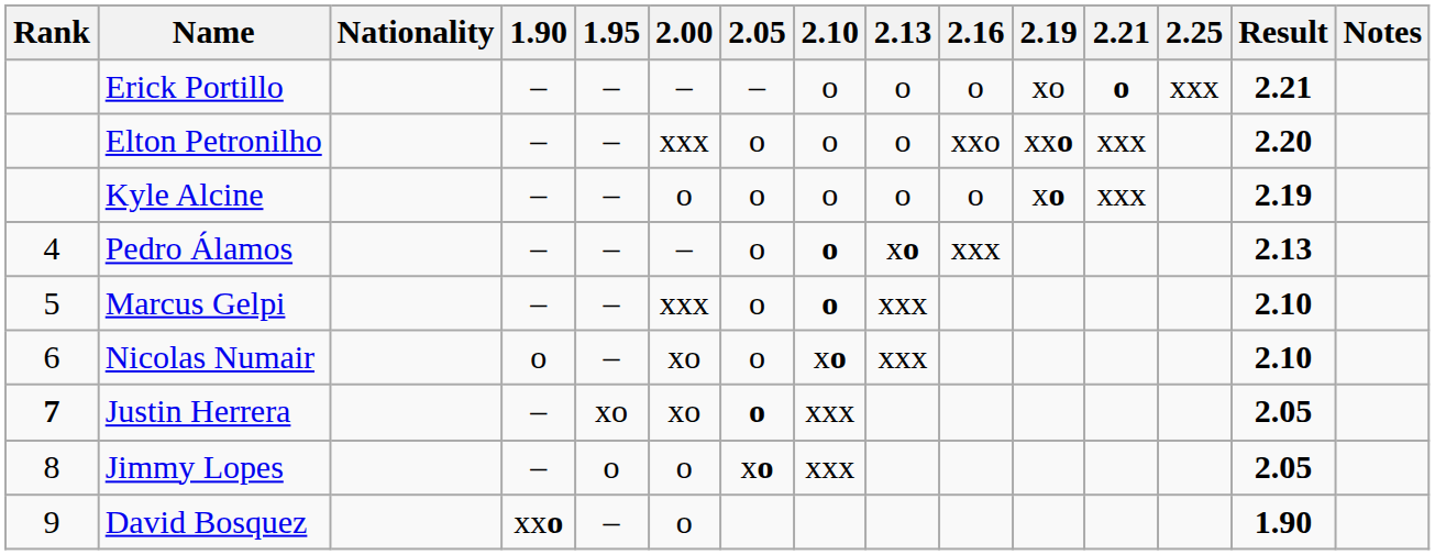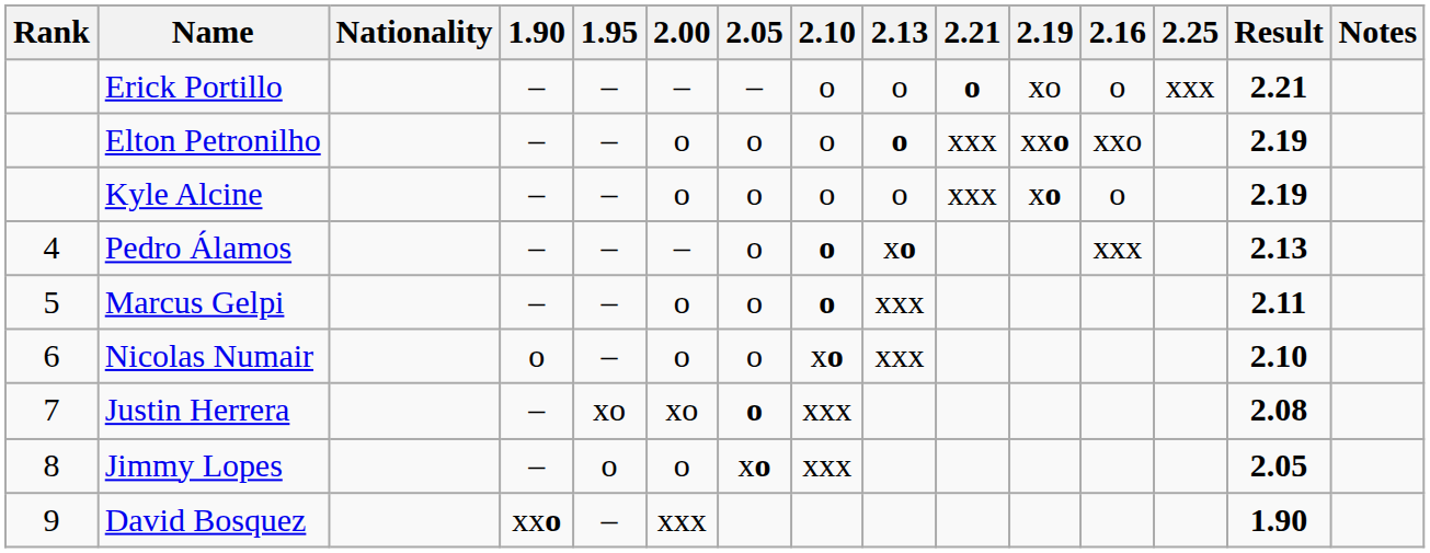columns swapped: 2.16 <-> 2.21
Elton Petronilho | 2.00: xxx -> o
Elton Petronilho | 2.13: normal -> bold
Elton Petronilho | Result: 2.20 -> 2.19
Marcus Gelpi | 2.00: xxx -> o
Marcus Gelpi | Result: 2.10 -> 2.11
Nicolas Numair | 2.00: xo -> o
Justin Herrera | Rank: bold -> normal
Justin Herrera | Result: 2.05 -> 2.08
David Bosquez | 2.00: o -> xxx
